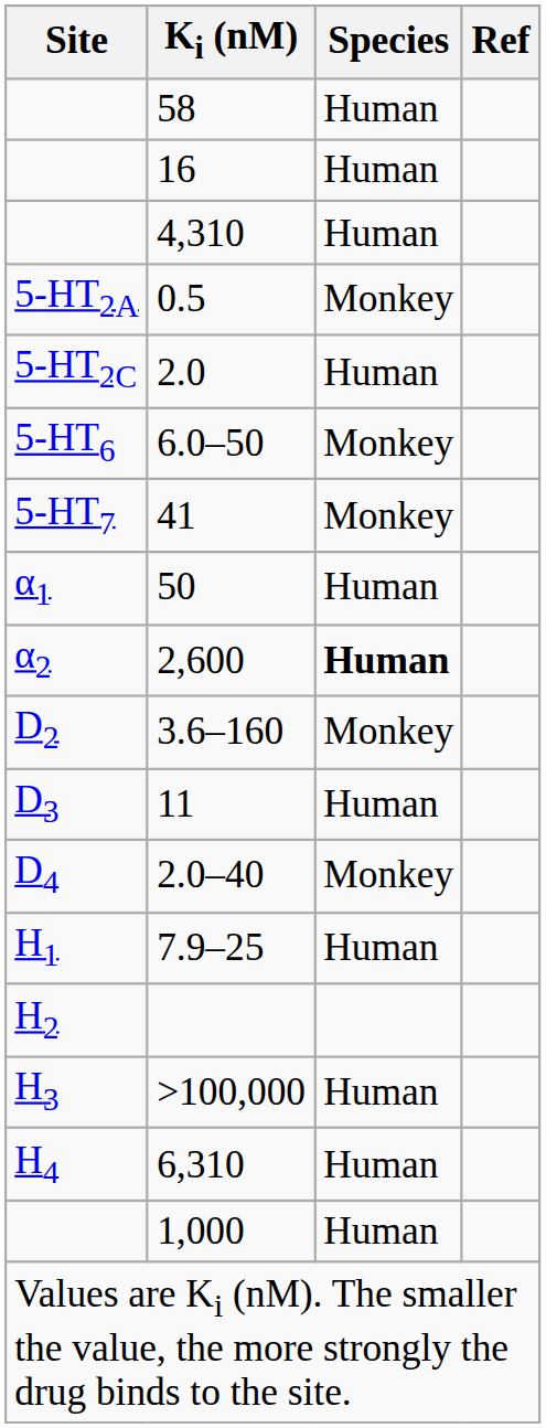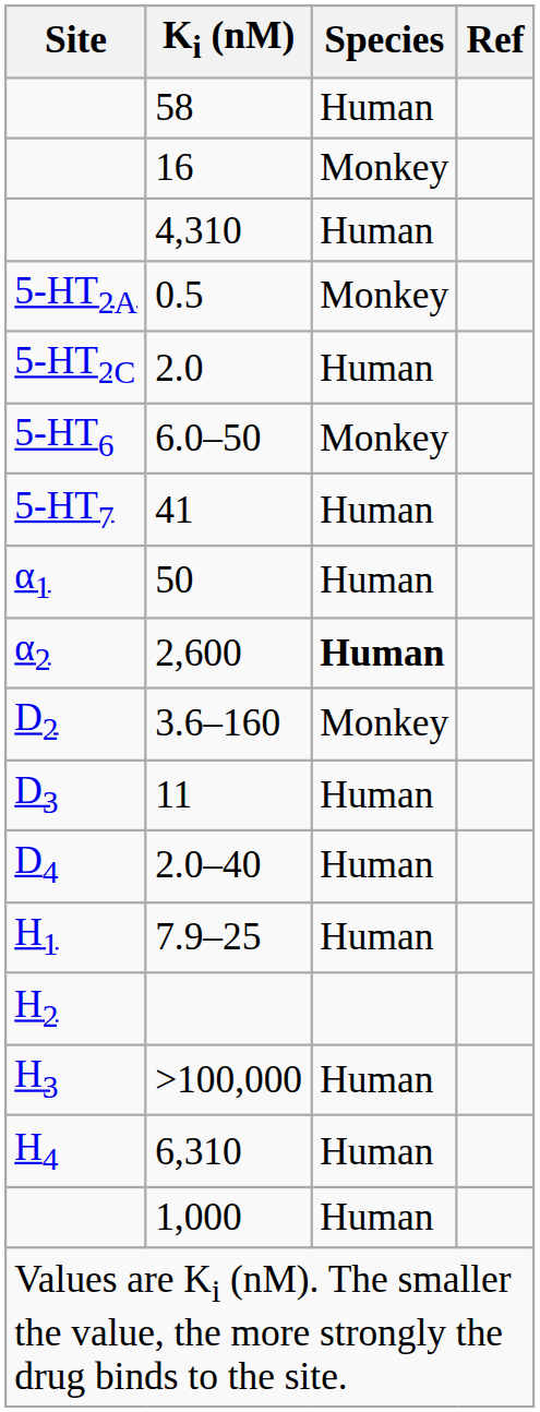16 | Species: Human -> Monkey
41 | Species: Monkey -> Human
2.0–40 | Species: Monkey -> Human
